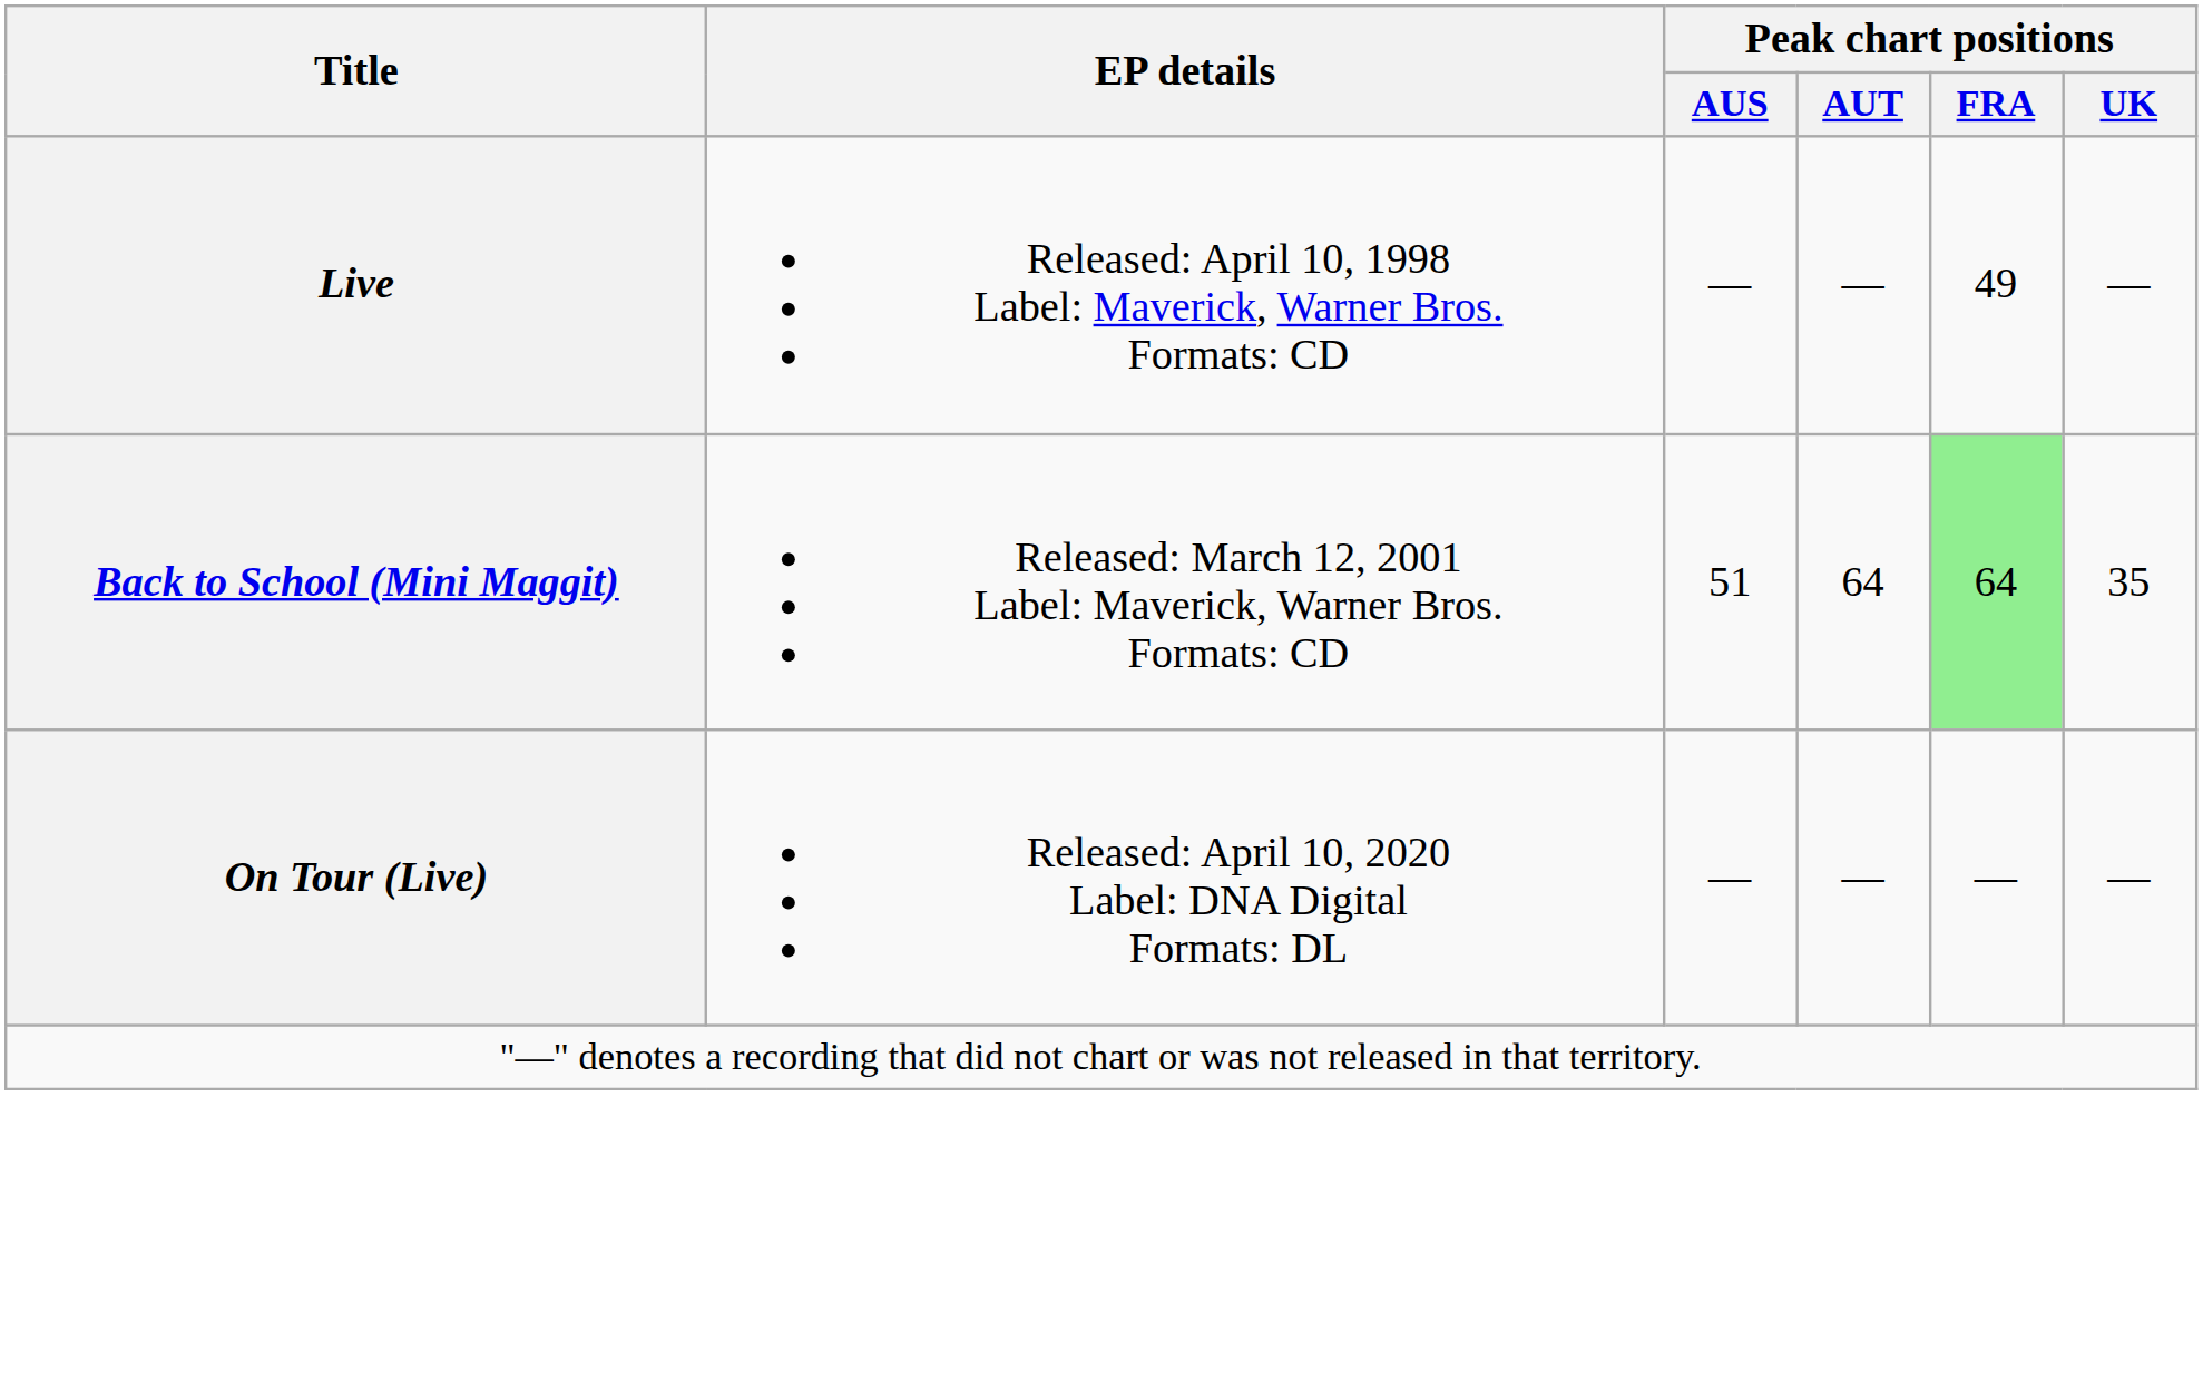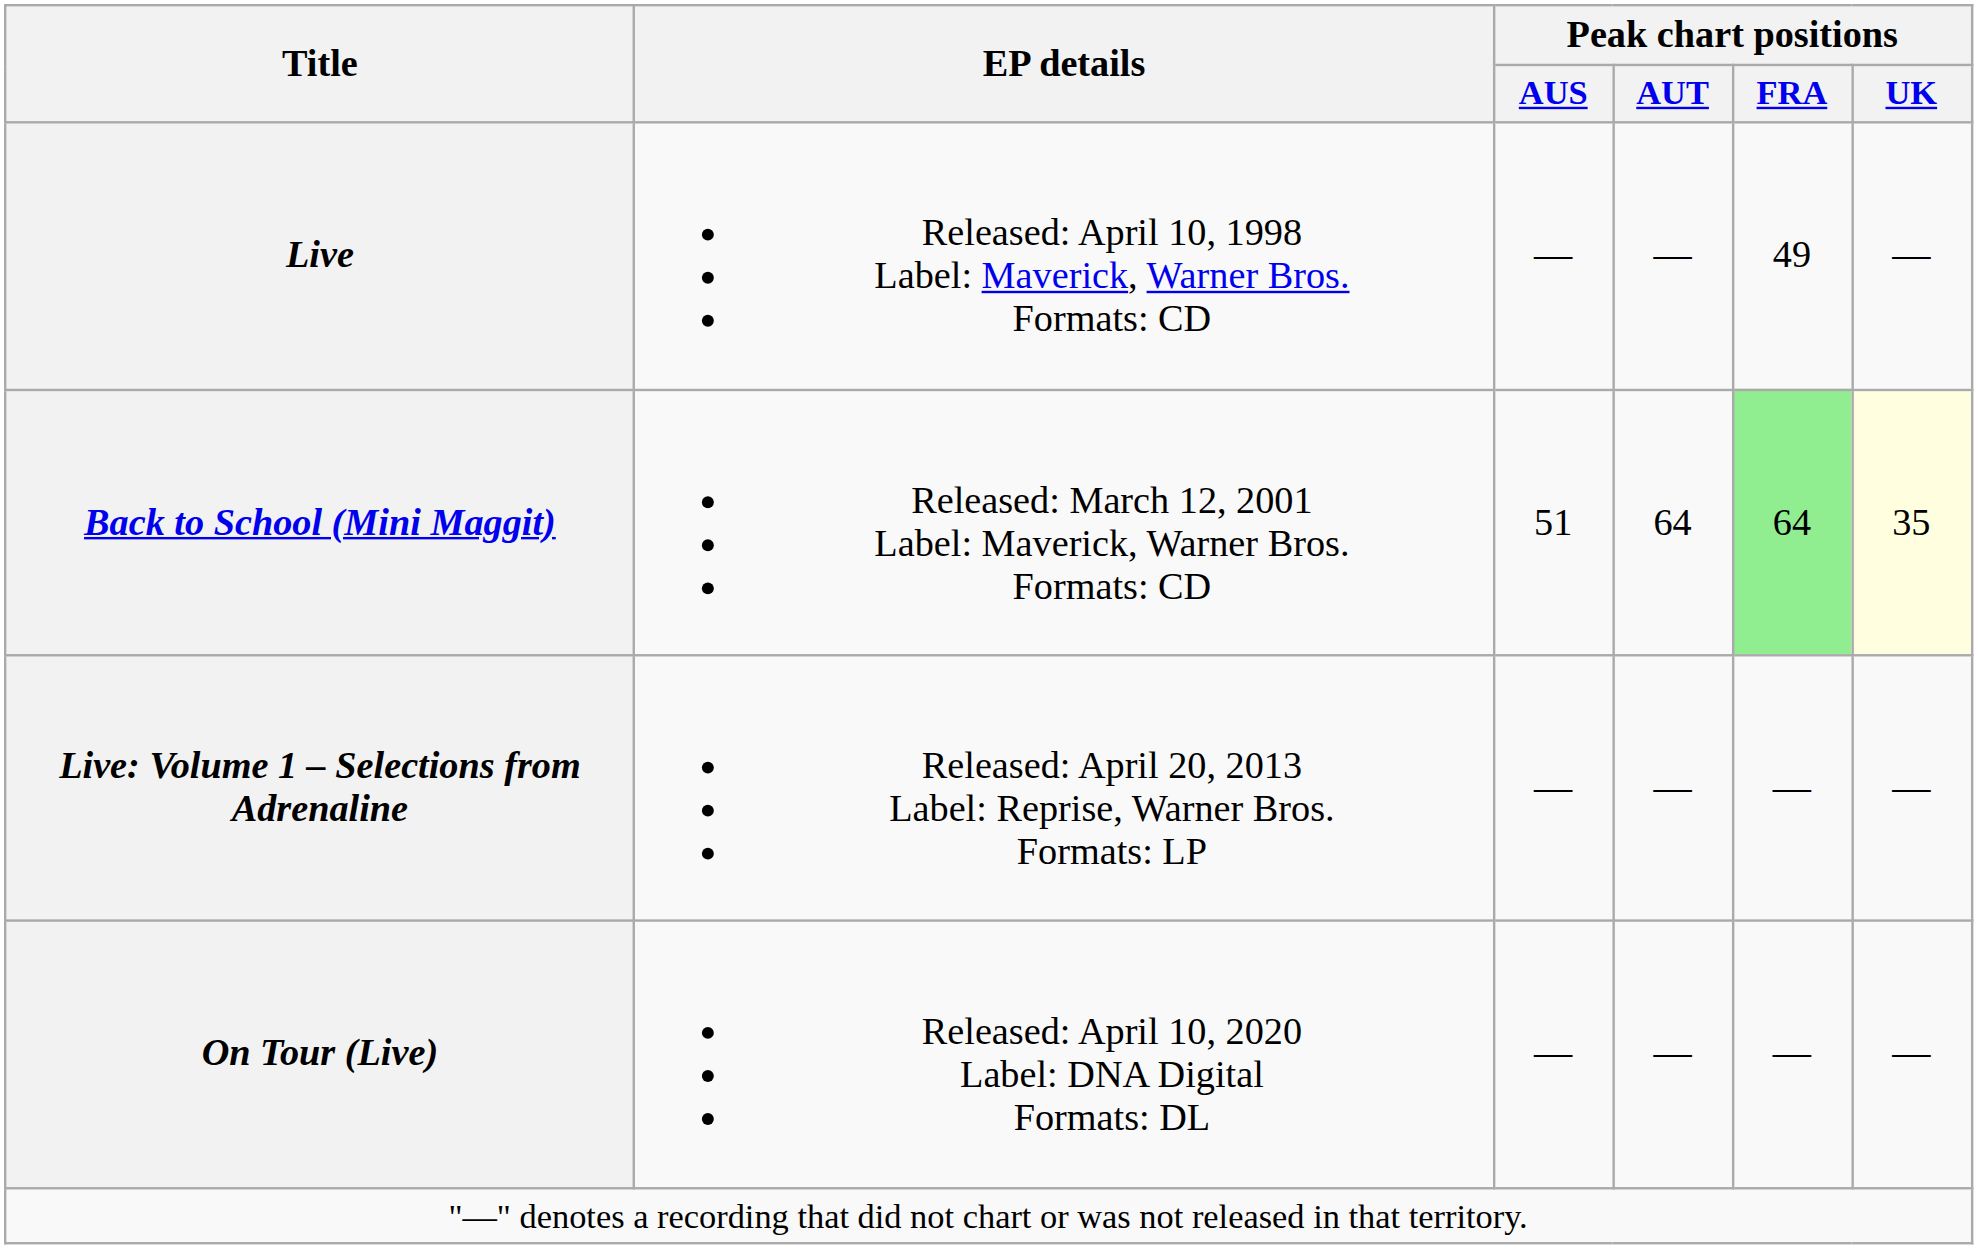Back to School (Mini Maggit) | Peak chart positions / UK: no background -> lightyellow background
+ row: Live: Volume 1 – Selections from Adrenaline | Released: April 20, 2013 Label: Reprise, Warner Bros. Formats: LP | — | — | — | —
